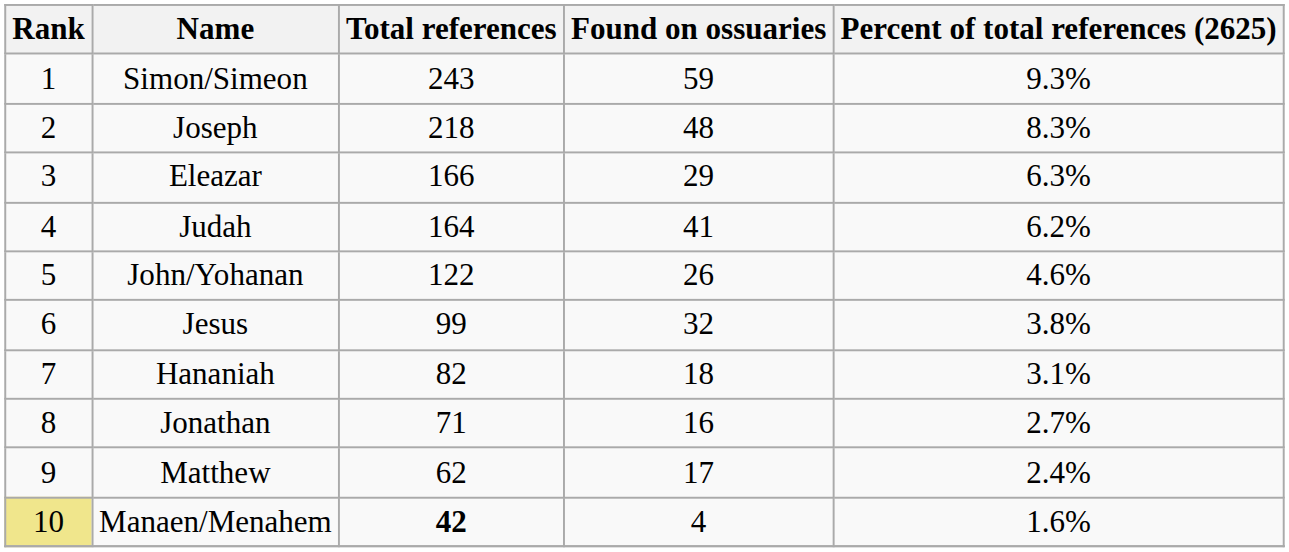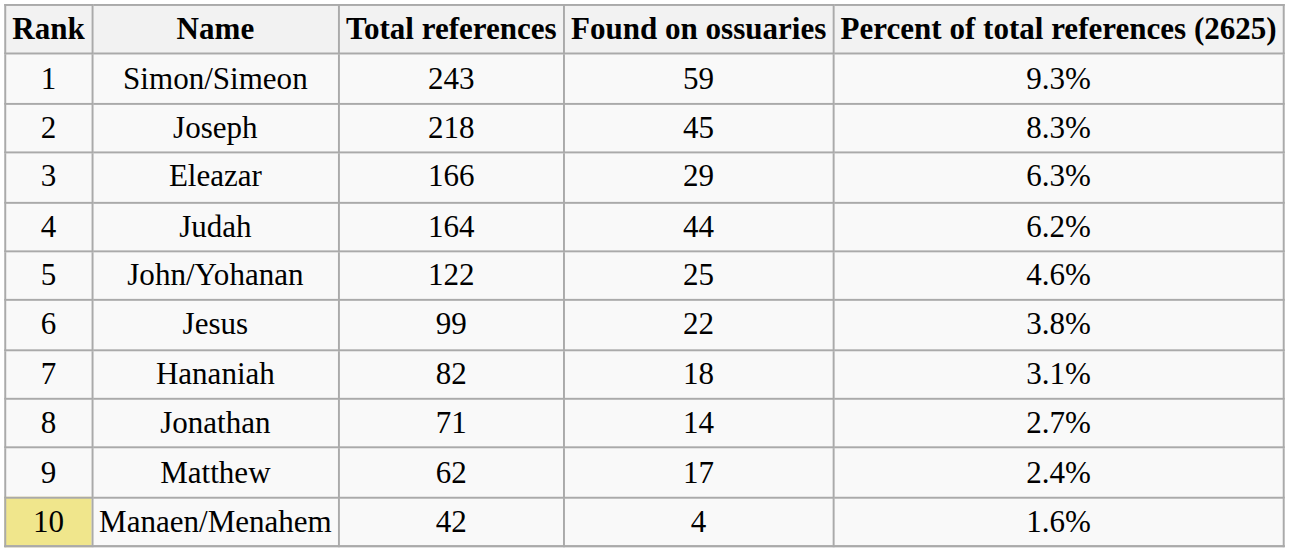Joseph | Found on ossuaries: 48 -> 45
Judah | Found on ossuaries: 41 -> 44
John/Yohanan | Found on ossuaries: 26 -> 25
Jesus | Found on ossuaries: 32 -> 22
Jonathan | Found on ossuaries: 16 -> 14
Manaen/Menahem | Total references: bold -> normal
